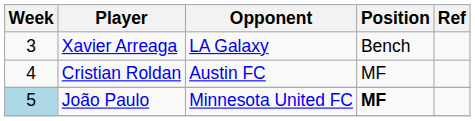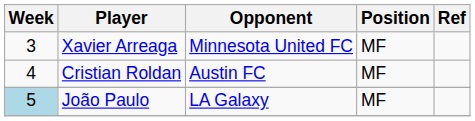Xavier Arreaga | Opponent: LA Galaxy -> Minnesota United FC
Xavier Arreaga | Position: Bench -> MF
João Paulo | Opponent: Minnesota United FC -> LA Galaxy
João Paulo | Position: bold -> normal
